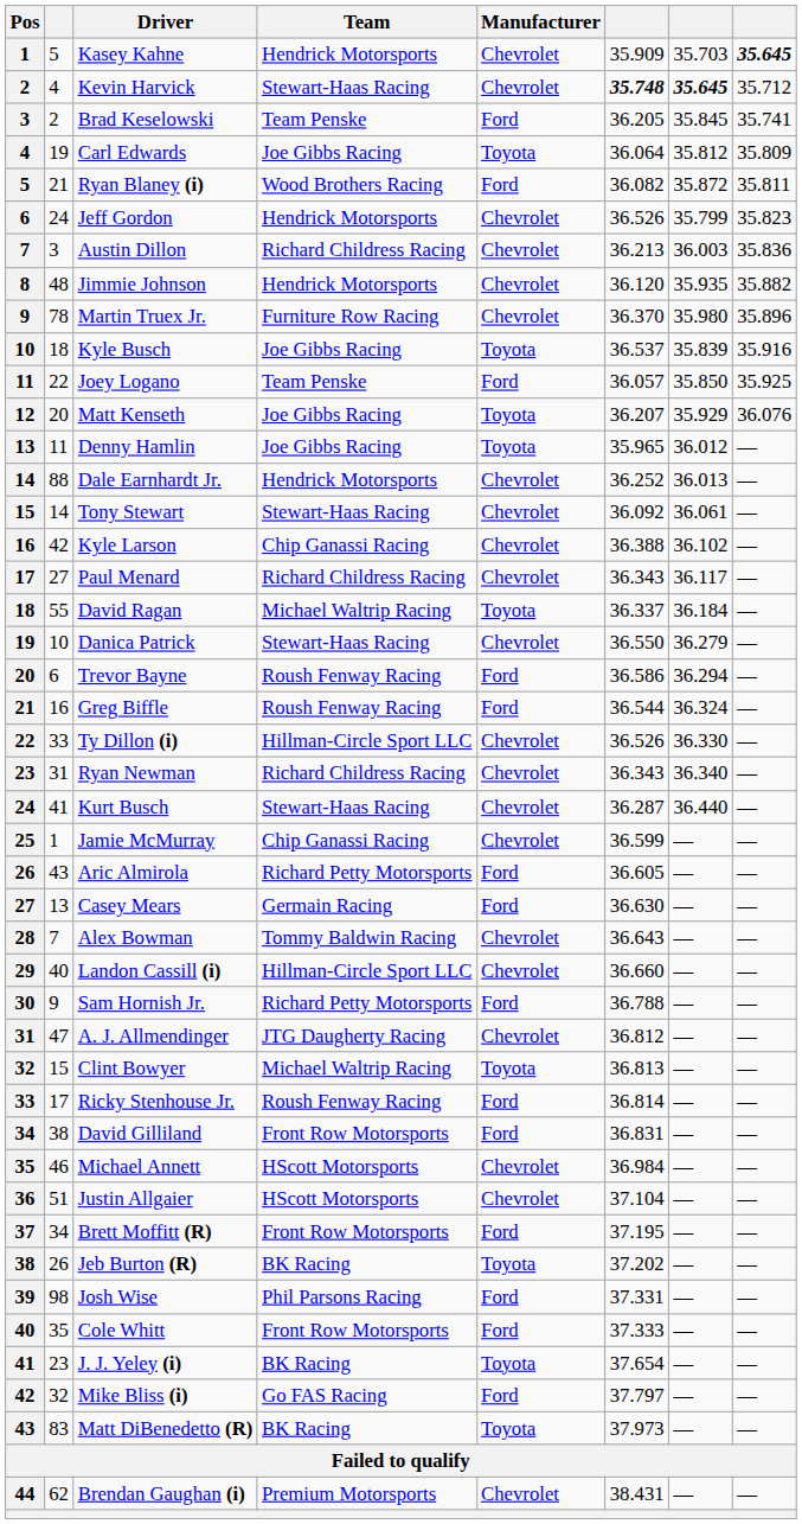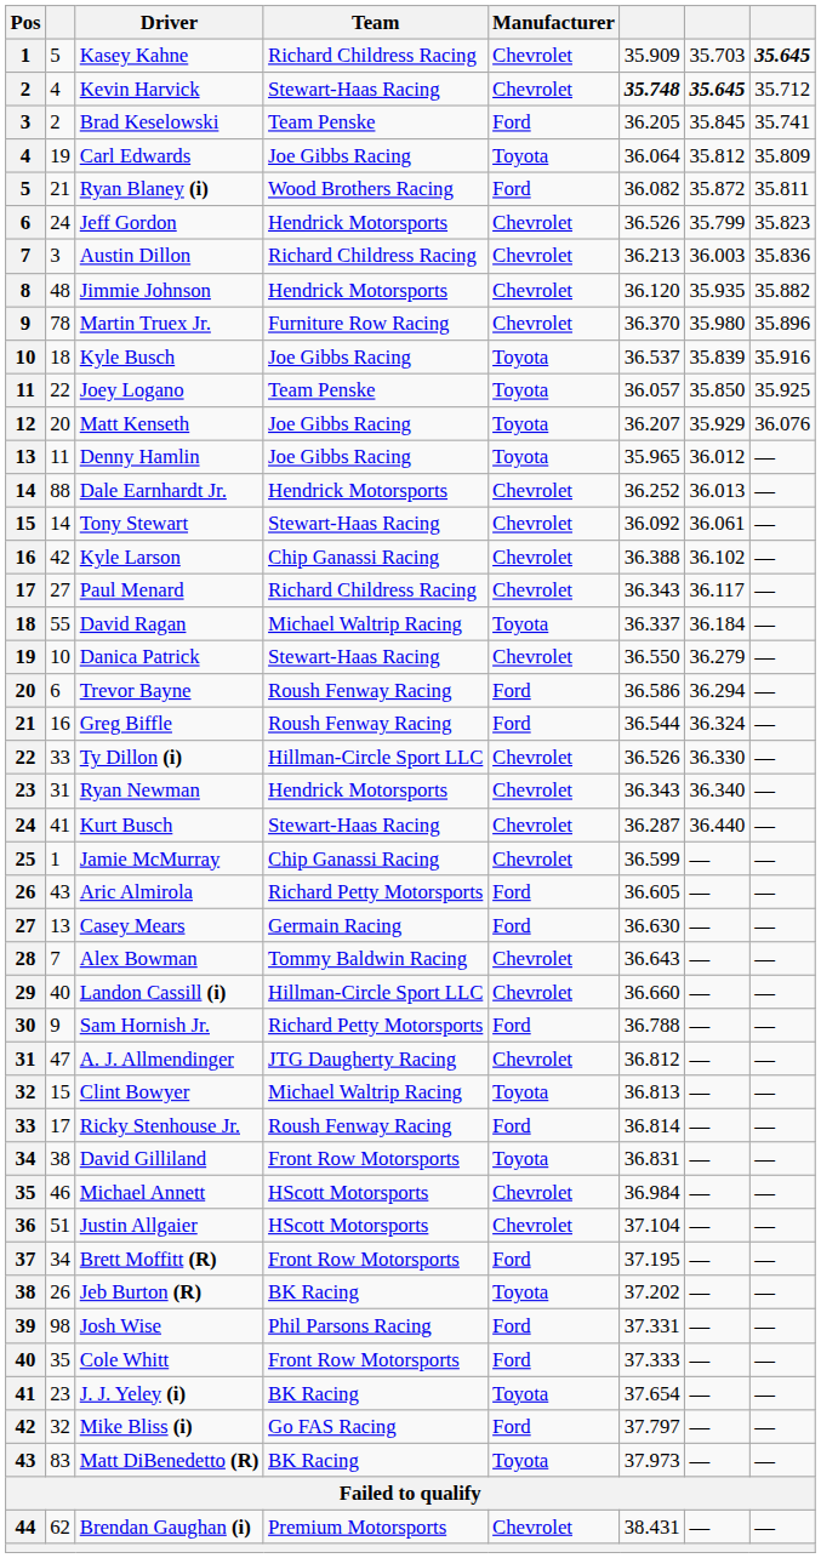Kasey Kahne | Team: Hendrick Motorsports -> Richard Childress Racing
Joey Logano | Manufacturer: Ford -> Toyota
Ryan Newman | Team: Richard Childress Racing -> Hendrick Motorsports
David Gilliland | Manufacturer: Ford -> Toyota
